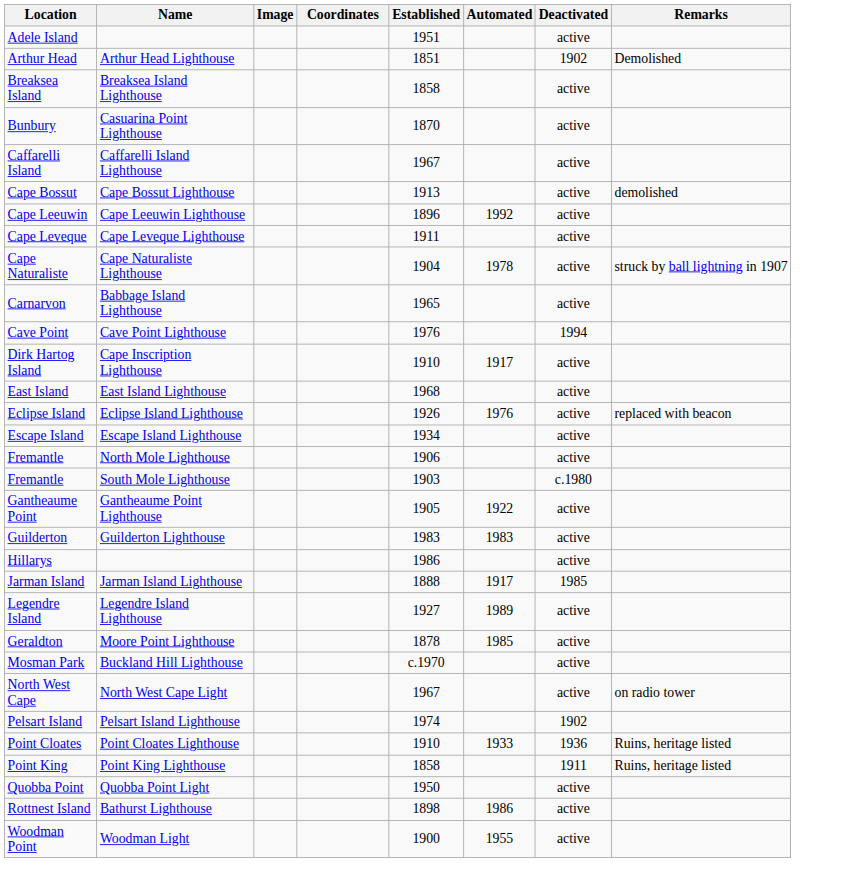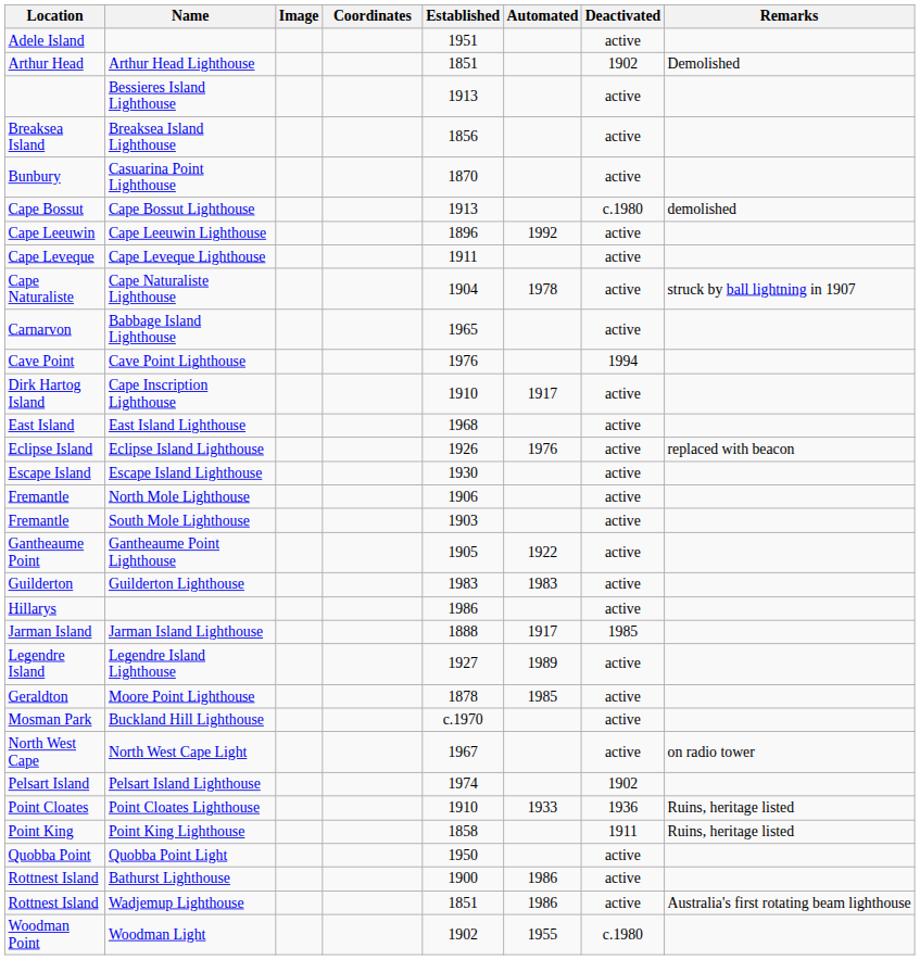+ row: Bessieres Island Lighthouse | 1913 | active
Breaksea Island Lighthouse | Established: 1858 -> 1856
- row: Caffarelli Island | Caffarelli Island Lighthouse | 1967 | active
Cape Bossut Lighthouse | Deactivated: active -> c.1980
Escape Island Lighthouse | Established: 1934 -> 1930
South Mole Lighthouse | Deactivated: c.1980 -> active
Bathurst Lighthouse | Established: 1898 -> 1900
+ row: Rottnest Island | Wadjemup Lighthouse | 1851 | 1986 | active | Australia's first rotating beam lighthouse
Woodman Light | Established: 1900 -> 1902
Woodman Light | Deactivated: active -> c.1980
